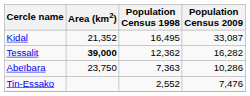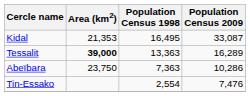Kidal | Area (km2): 21,352 -> 21,353
Tessalit | Population Census 1998: 12,362 -> 13,363
Tessalit | Population Census 2009: 16,282 -> 16,289
Tin-Essako | Population Census 1998: 2,552 -> 2,554
